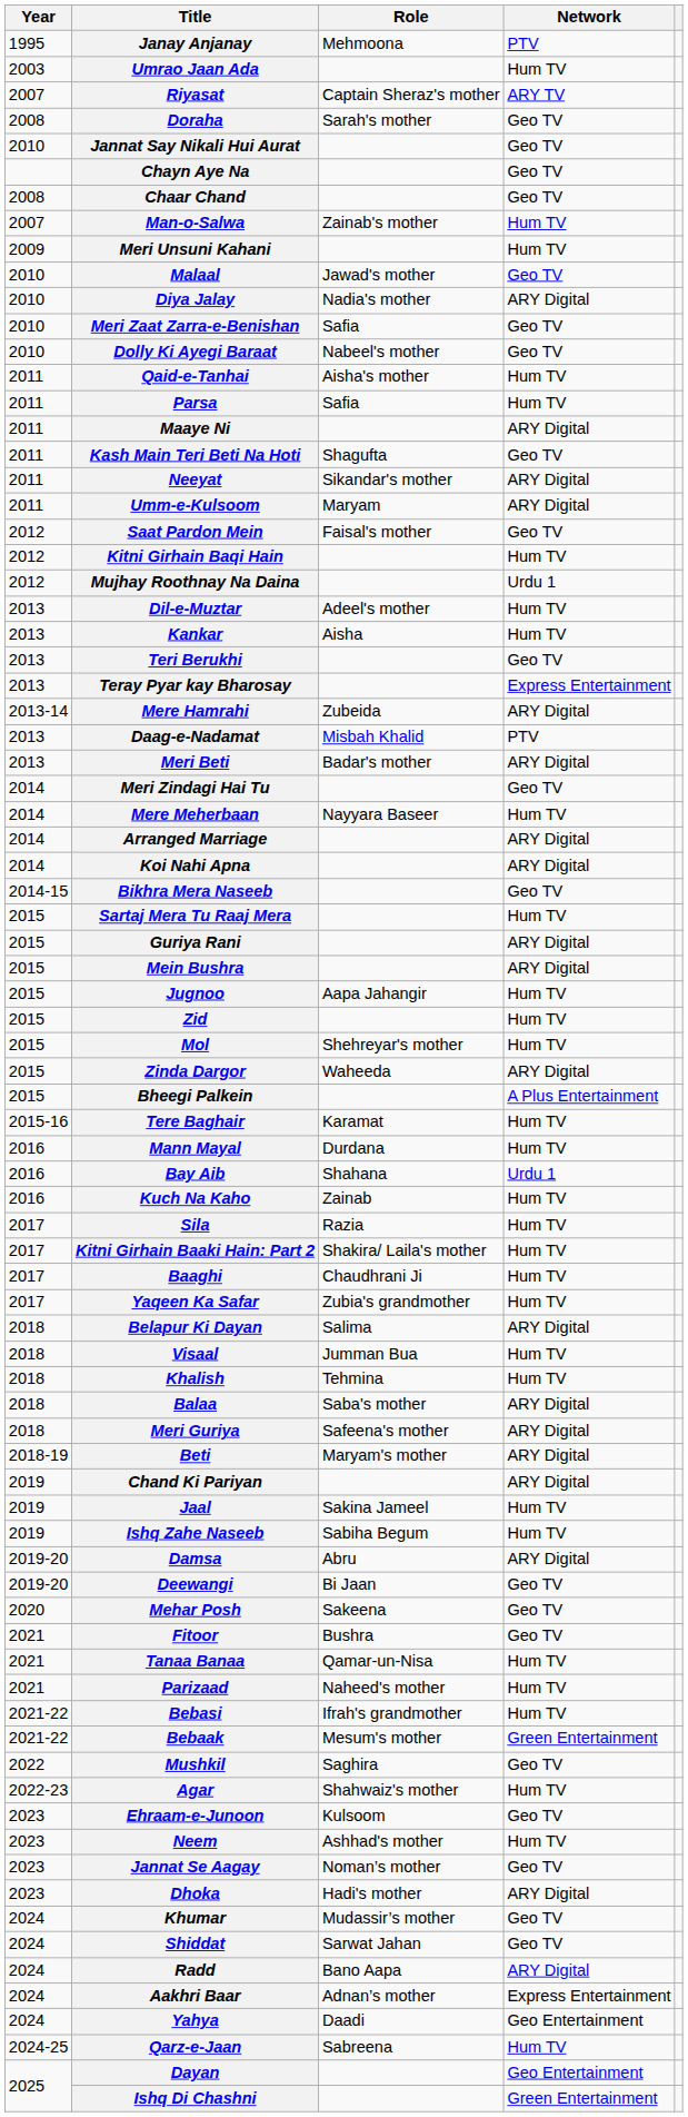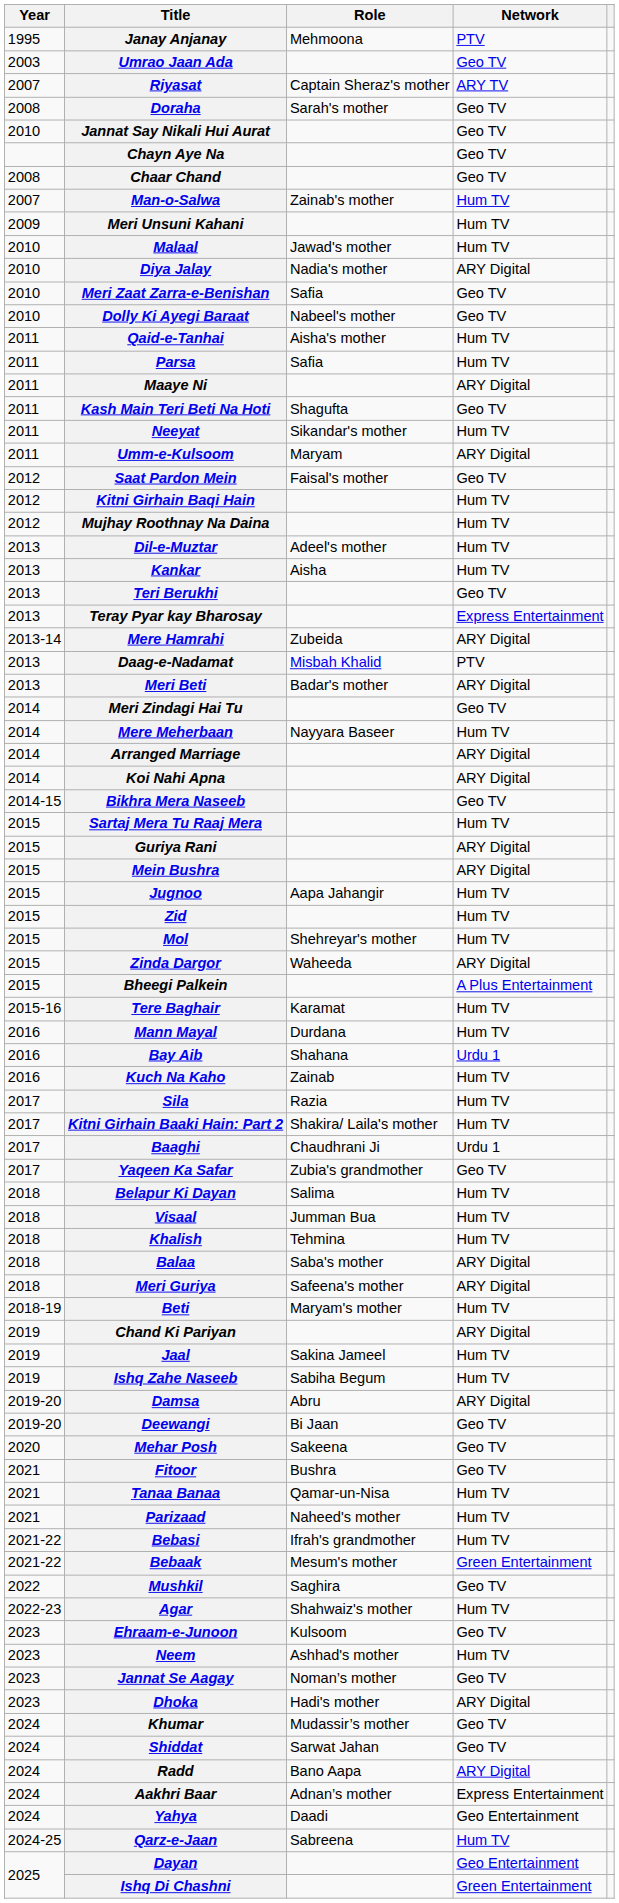Umrao Jaan Ada | Network: Hum TV -> Geo TV
Malaal | Network: Geo TV -> Hum TV
Neeyat | Network: ARY Digital -> Hum TV
Mujhay Roothnay Na Daina | Network: Urdu 1 -> Hum TV
Baaghi | Network: Hum TV -> Urdu 1
Yaqeen Ka Safar | Network: Hum TV -> Geo TV
Belapur Ki Dayan | Network: ARY Digital -> Hum TV
Beti | Network: ARY Digital -> Hum TV
